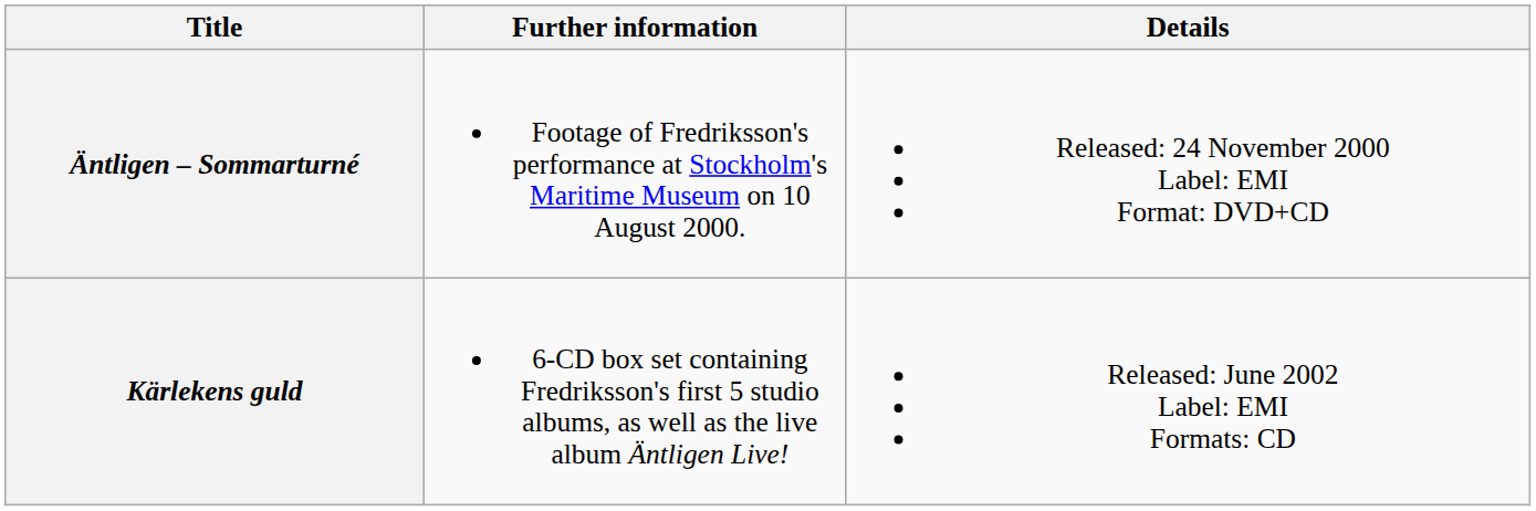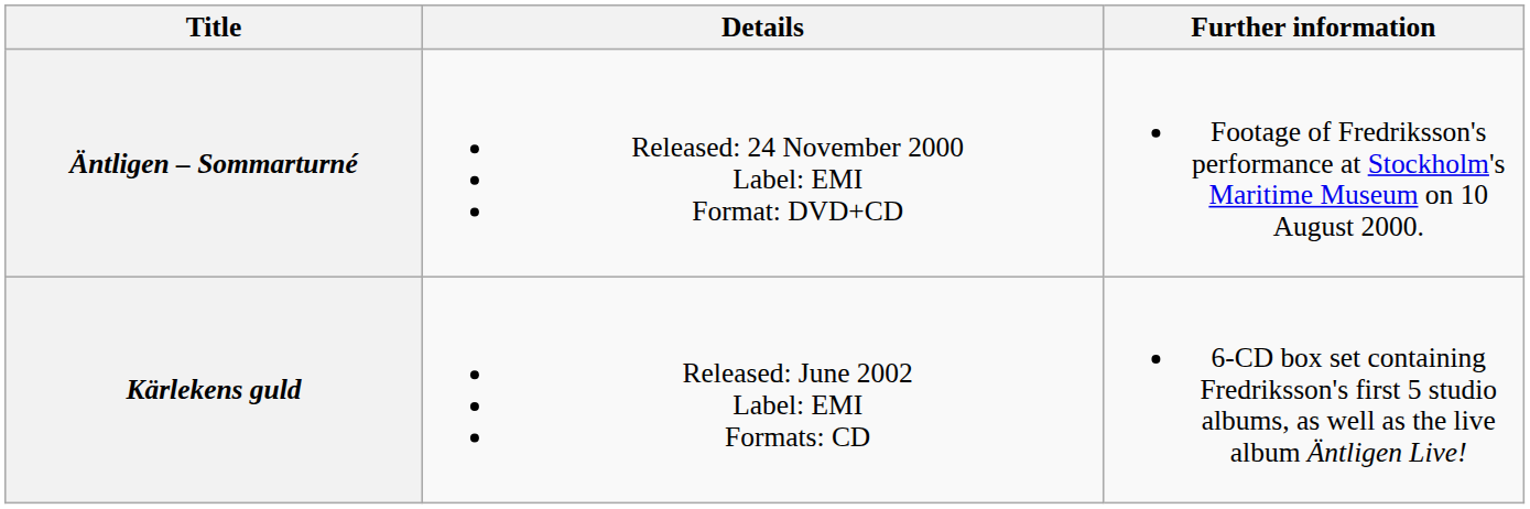columns swapped: Details <-> Further information
